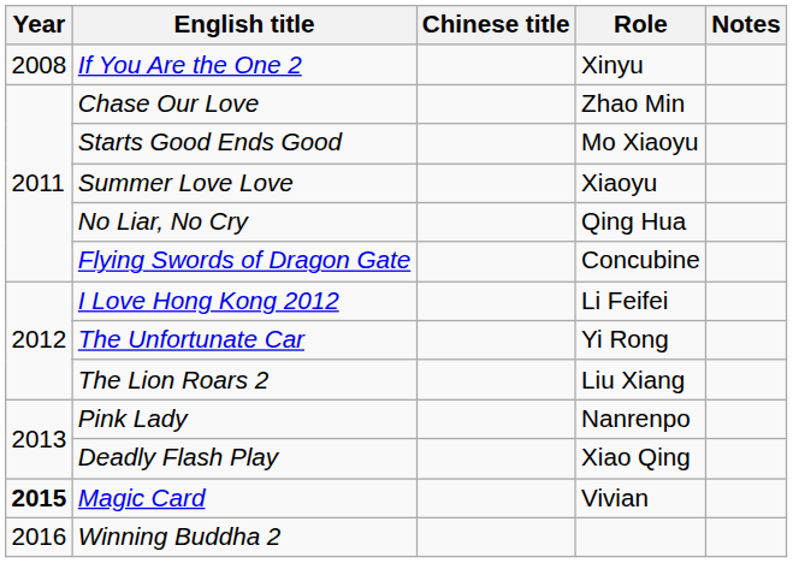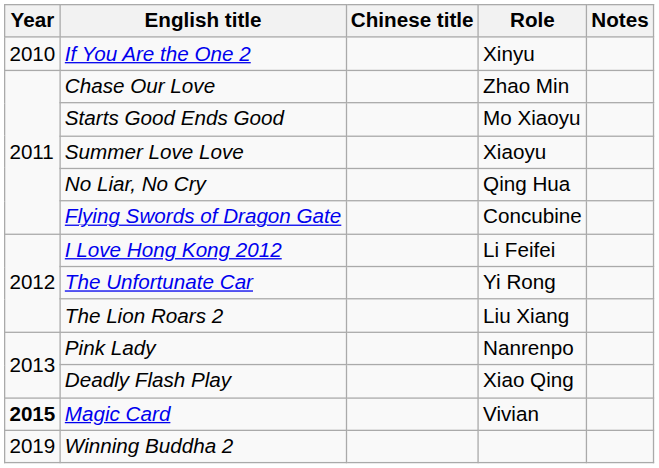If You Are the One 2 | Year: 2008 -> 2010
Winning Buddha 2 | Year: 2016 -> 2019
